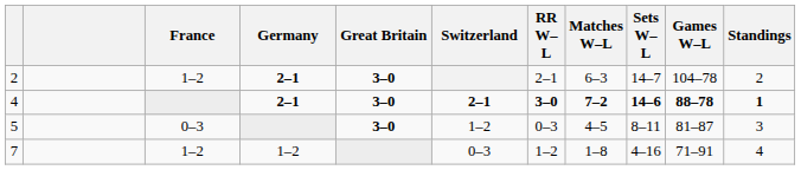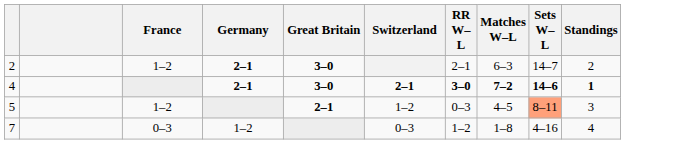- column: Games W–L | 104–78 | 88–78 | 81–87 | 71–91
5 | France: 0–3 -> 1–2
5 | Great Britain: 3–0 -> 2–1
5 | Sets W–L: no background -> lightsalmon background
7 | France: 1–2 -> 0–3
